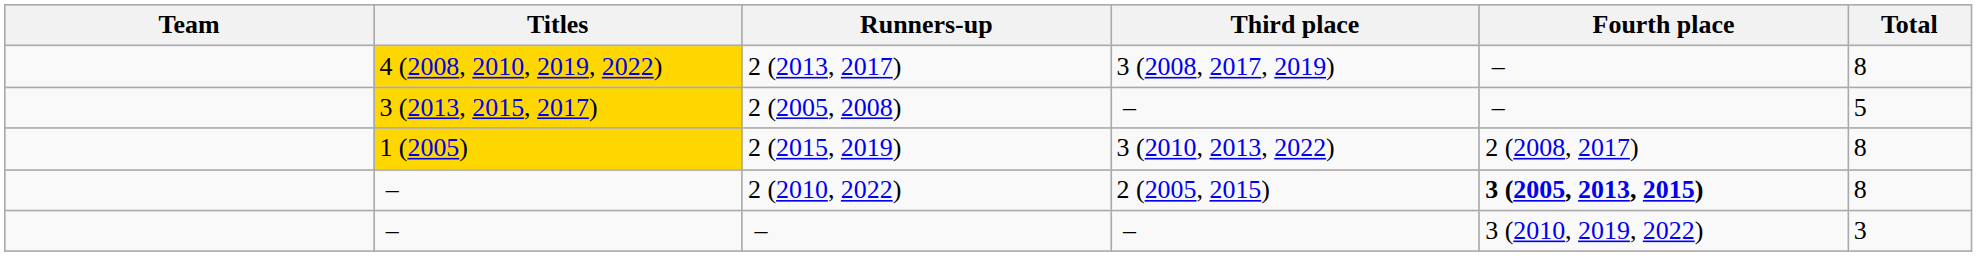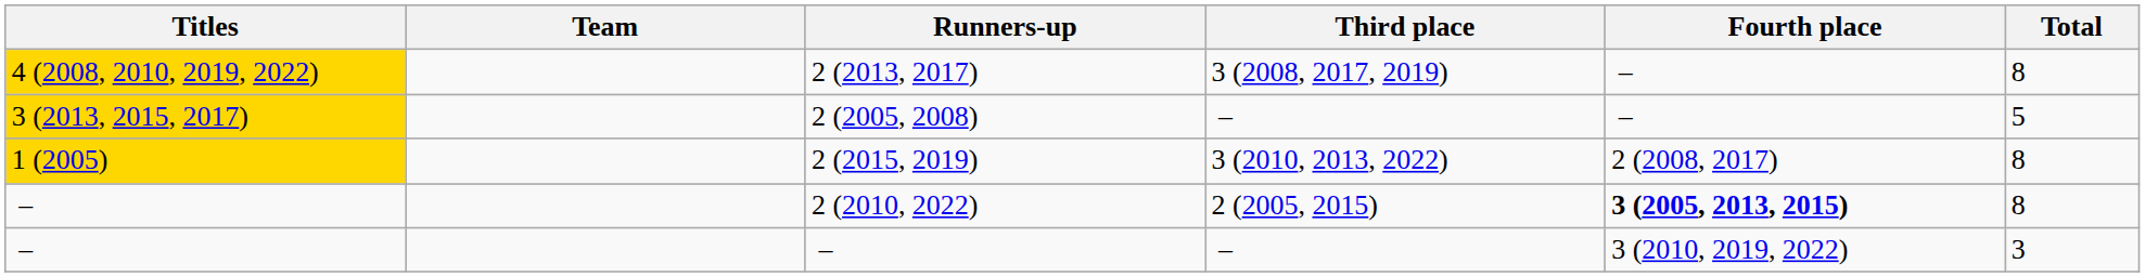columns swapped: Team <-> Titles
